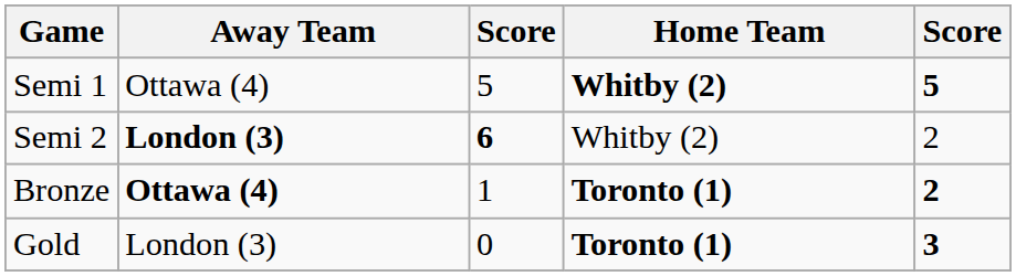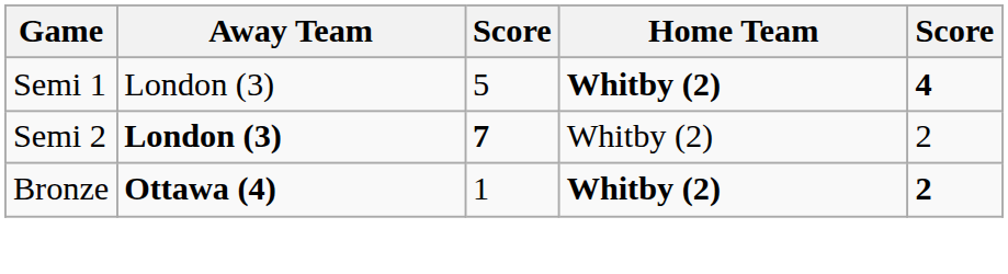Semi 1 | Away Team: Ottawa (4) -> London (3)
Semi 1 | column 5: 5 -> 4
Semi 2 | column 3: 6 -> 7
Bronze | Home Team: Toronto (1) -> Whitby (2)
- row: Gold | London (3) | 0 | Toronto (1) | 3
